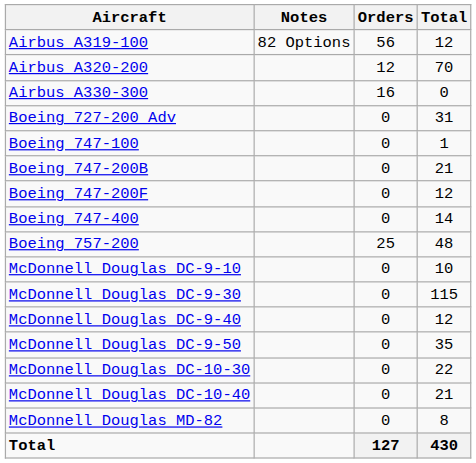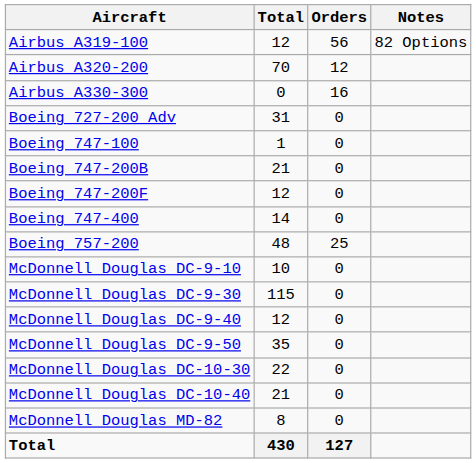columns swapped: Total <-> Notes
